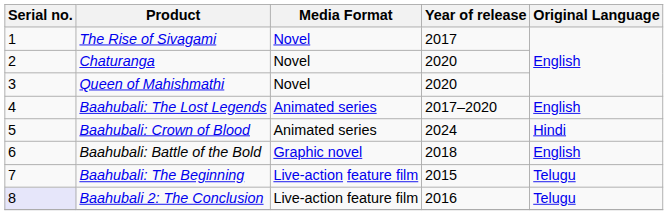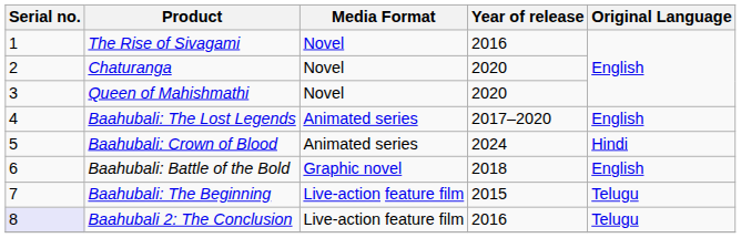The Rise of Sivagami | Year of release: 2017 -> 2016
